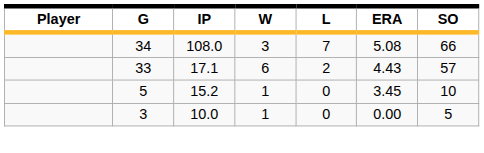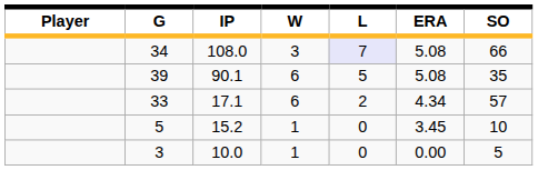34 | L: no background -> lavender background
+ row: 39 | 90.1 | 6 | 5 | 5.08 | 35
33 | ERA: 4.43 -> 4.34
